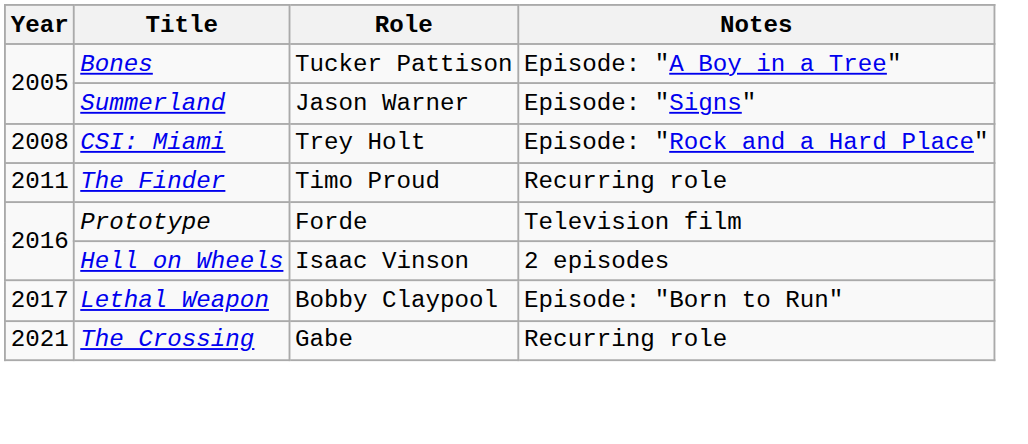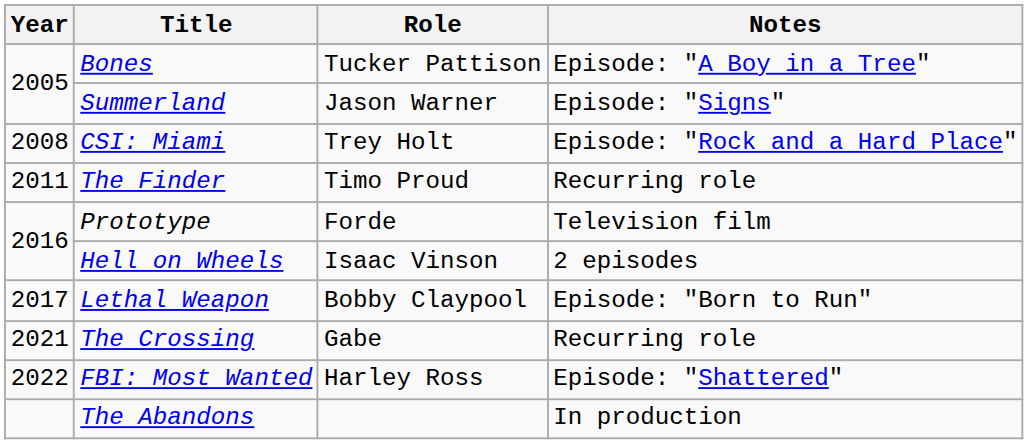+ row: 2022 | FBI: Most Wanted | Harley Ross | Episode: "Shattered"
+ row: The Abandons | In production
